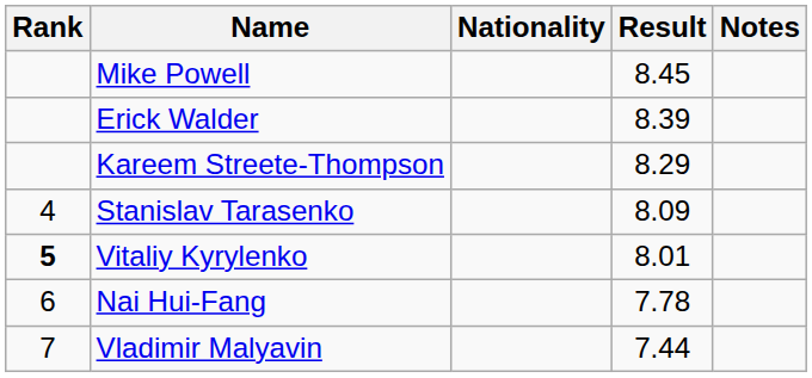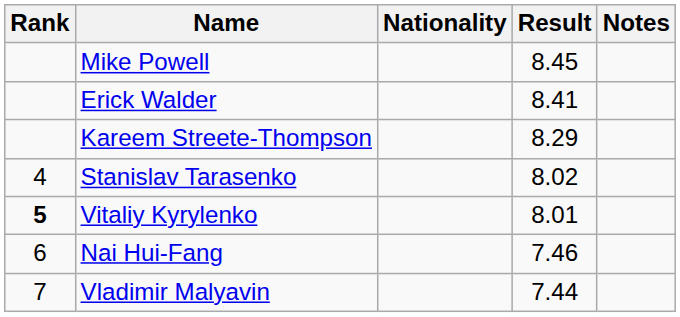Erick Walder | Result: 8.39 -> 8.41
Stanislav Tarasenko | Result: 8.09 -> 8.02
Nai Hui-Fang | Result: 7.78 -> 7.46
